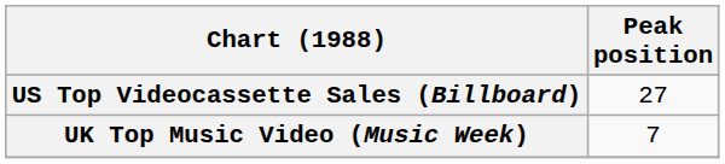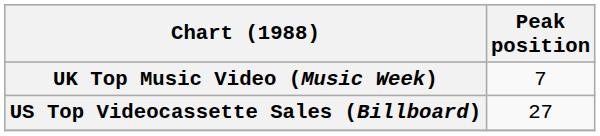rows swapped: UK Top Music Video (Music Week) <-> US Top Videocassette Sales (Billboard)
